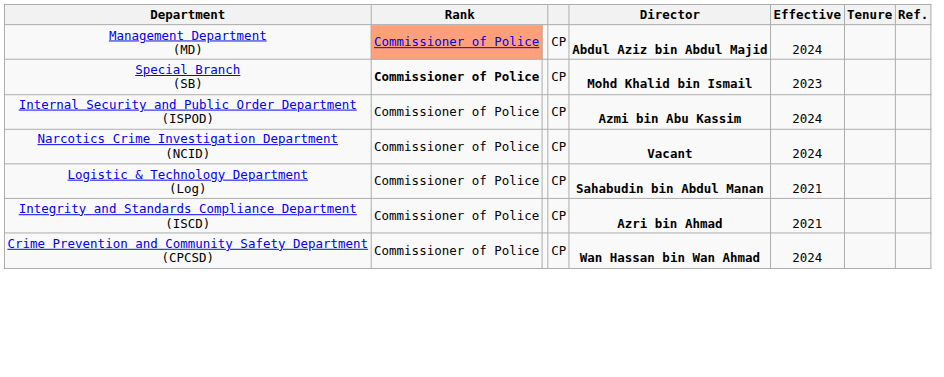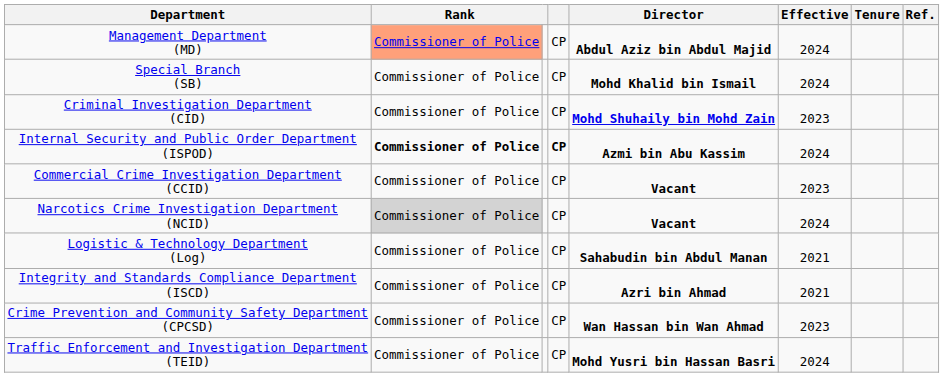Special Branch (SB) | column 2: bold -> normal
Special Branch (SB) | Effective: 2023 -> 2024
+ row: Criminal Investigation Department (CID) | Commissioner of Police | CP | Mohd Shuhaily bin Mohd Zain | 2023
Internal Security and Public Order Department (ISPOD) | column 2: normal -> bold
Internal Security and Public Order Department (ISPOD) | column 4: normal -> bold
+ row: Commercial Crime Investigation Department (CCID) | Commissioner of Police | CP | Vacant | 2023
Narcotics Crime Investigation Department (NCID) | column 2: no background -> lightgrey background
Crime Prevention and Community Safety Department (CPCSD) | Effective: 2024 -> 2023
+ row: Traffic Enforcement and Investigation Department (TEID) | Commissioner of Police | CP | Mohd Yusri bin Hassan Basri | 2024
